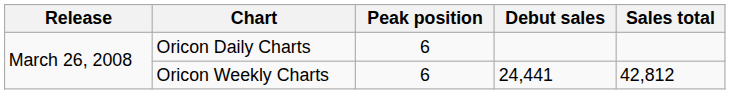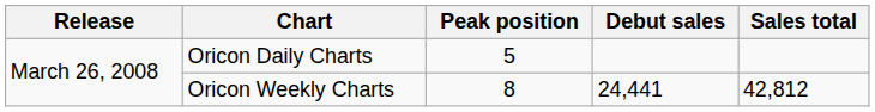Oricon Daily Charts | Peak position: 6 -> 5
Oricon Weekly Charts | Peak position: 6 -> 8
